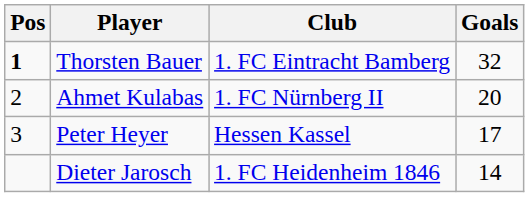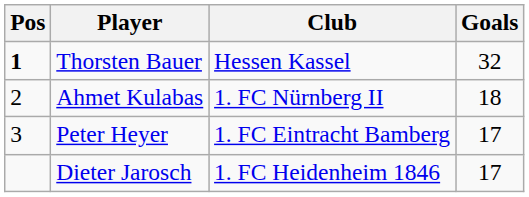Thorsten Bauer | Club: 1. FC Eintracht Bamberg -> Hessen Kassel
Ahmet Kulabas | Goals: 20 -> 18
Peter Heyer | Club: Hessen Kassel -> 1. FC Eintracht Bamberg
Dieter Jarosch | Goals: 14 -> 17
